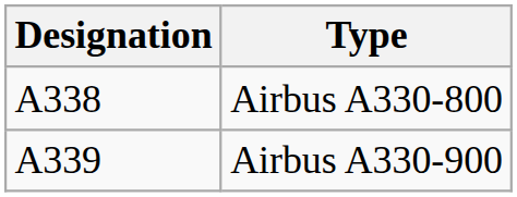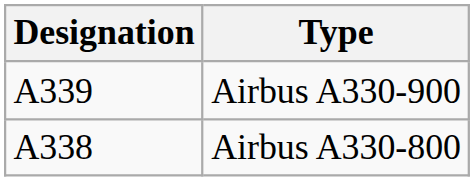rows swapped: Airbus A330-800 <-> Airbus A330-900
